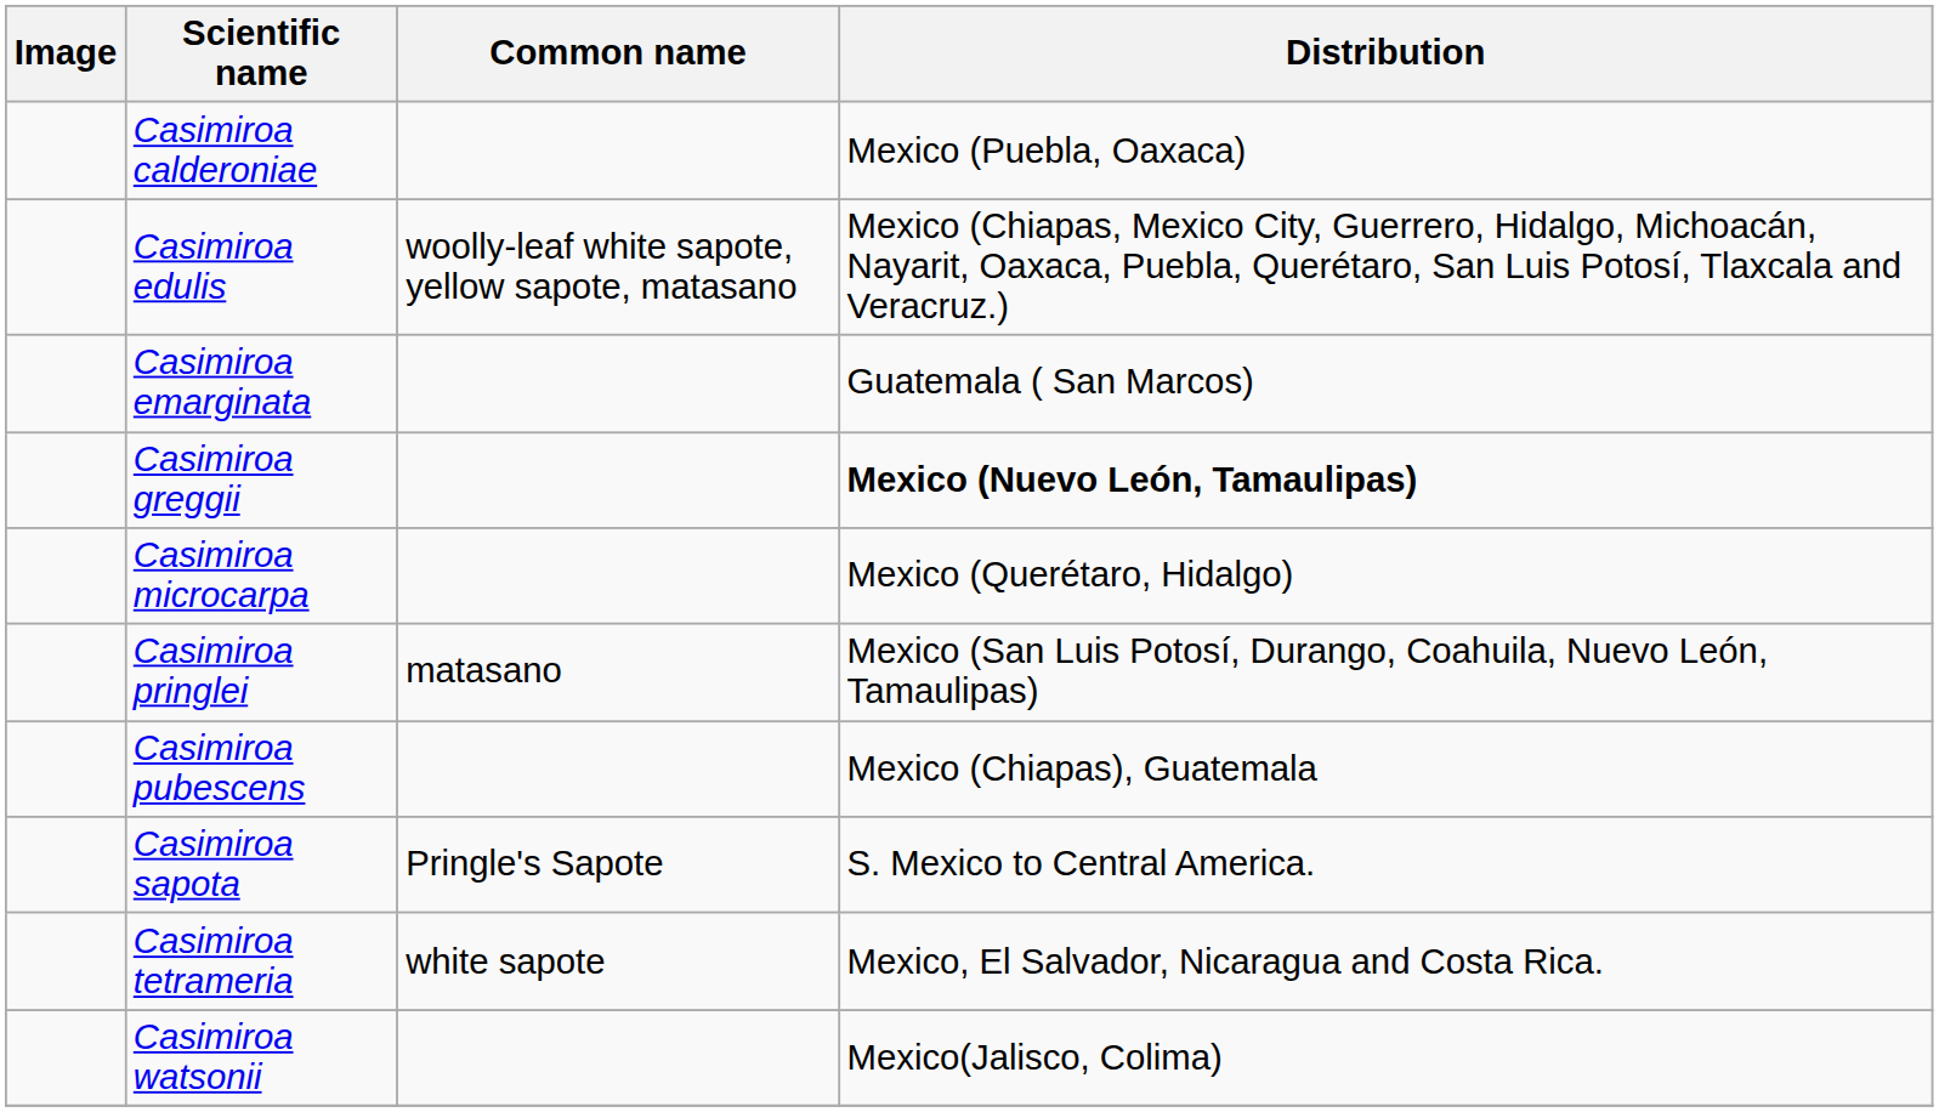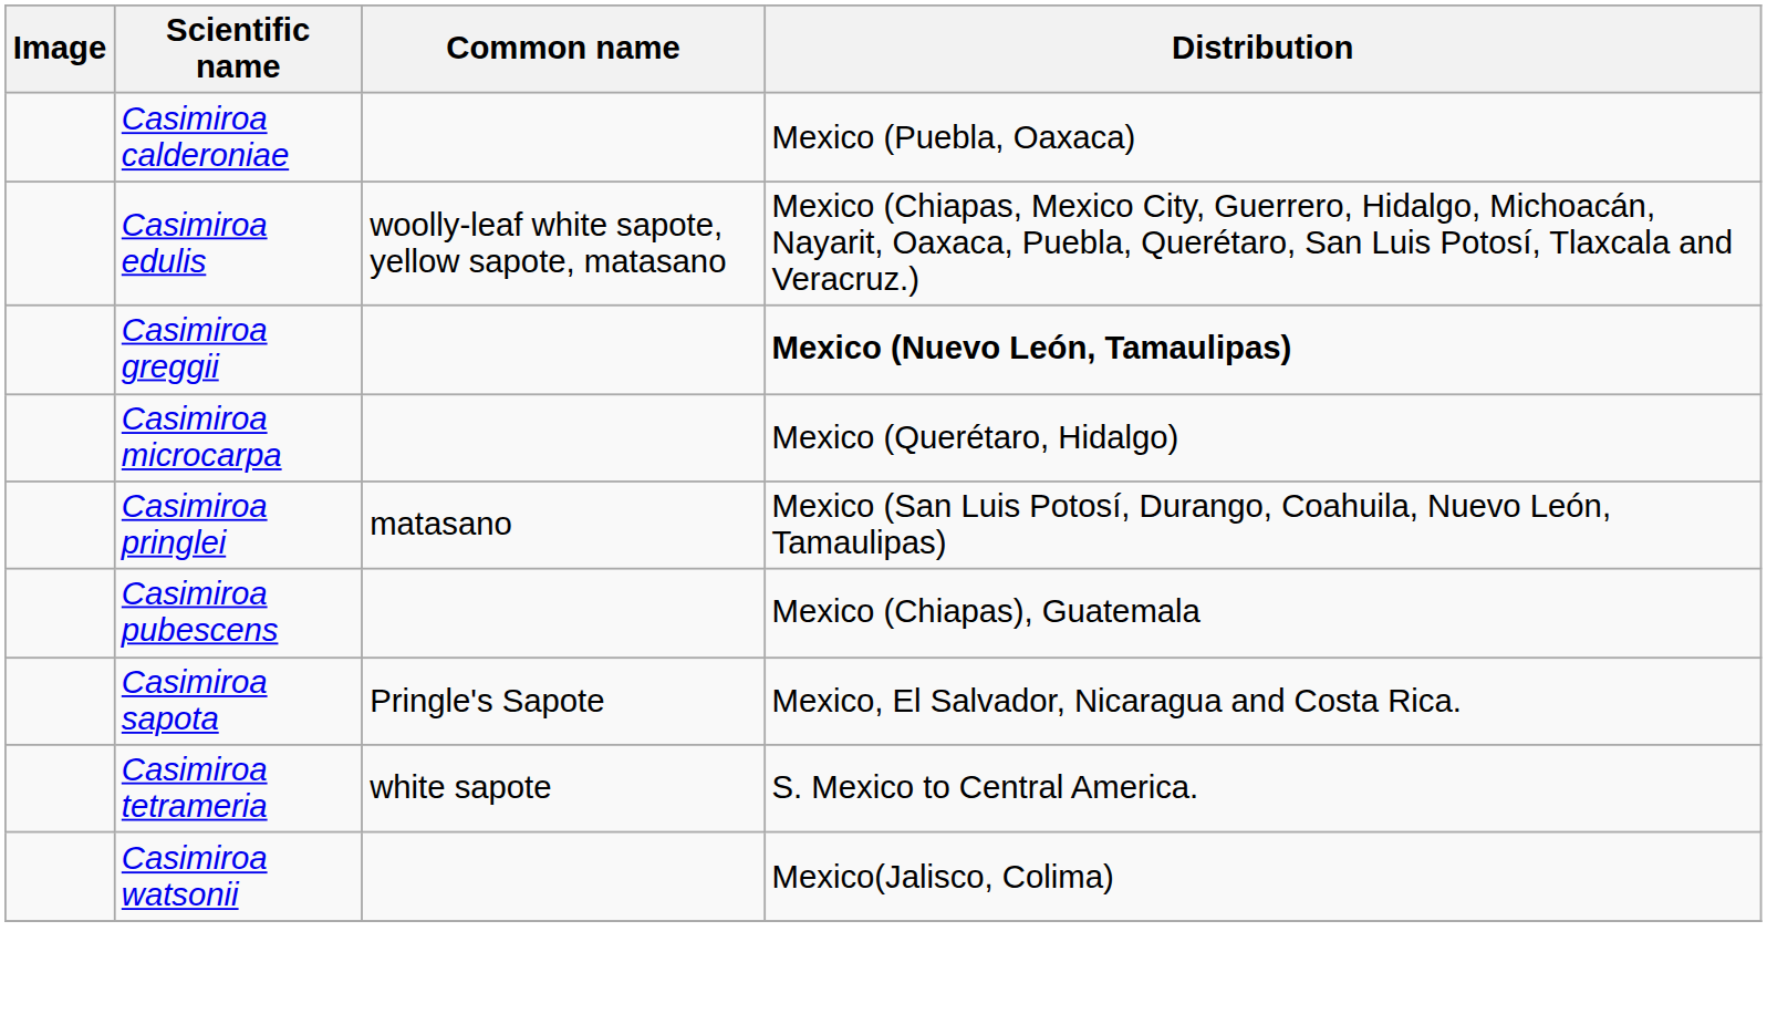- row: Casimiroa emarginata | Guatemala ( San Marcos)
Casimiroa sapota | Distribution: S. Mexico to Central America. -> Mexico, El Salvador, Nicaragua and Costa Rica.
Casimiroa tetrameria | Distribution: Mexico, El Salvador, Nicaragua and Costa Rica. -> S. Mexico to Central America.
